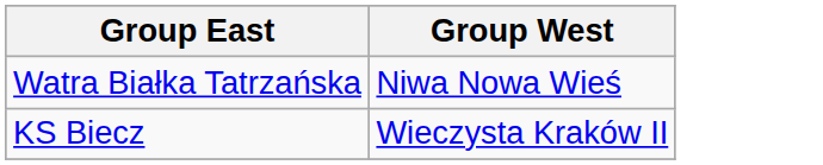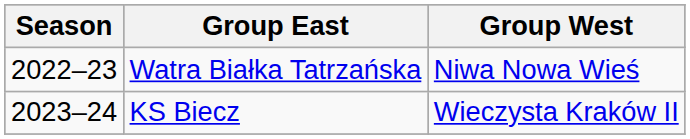+ column: Season | 2022–23 | 2023–24
